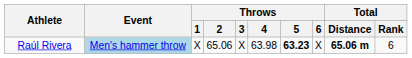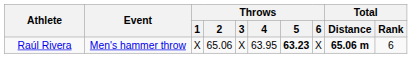Raúl Rivera | Event: lightblue background -> no background
Raúl Rivera | Throws / 4: 63.98 -> 63.95
